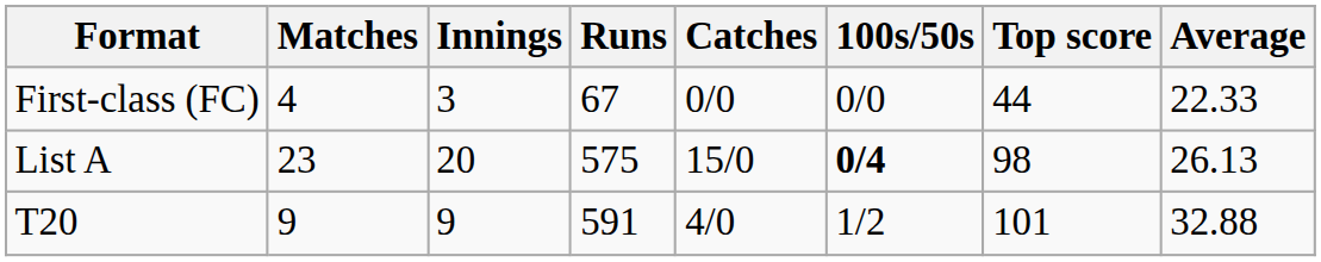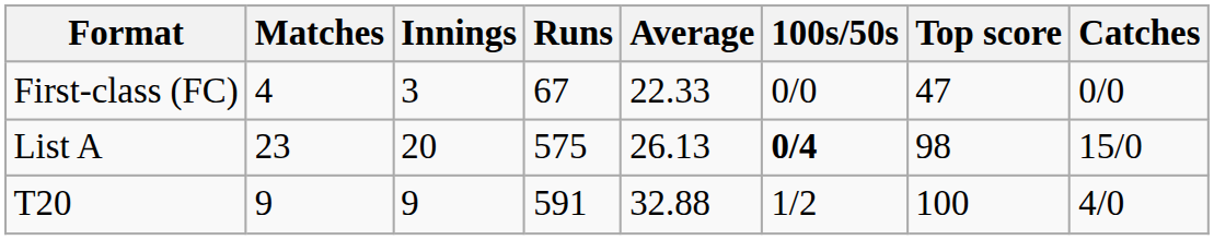columns swapped: Average <-> Catches
First-class (FC) | Top score: 44 -> 47
T20 | Top score: 101 -> 100
